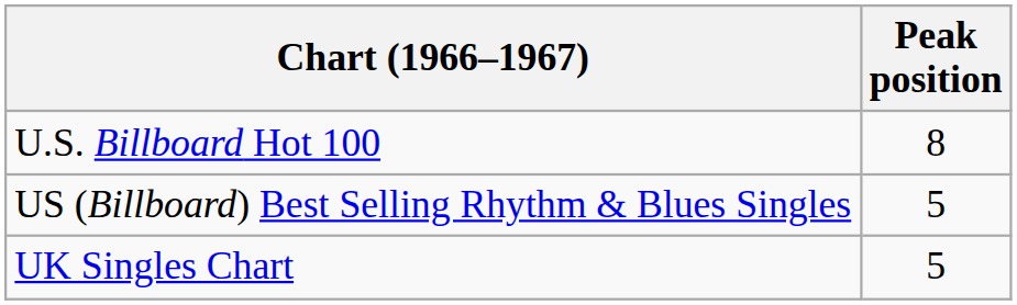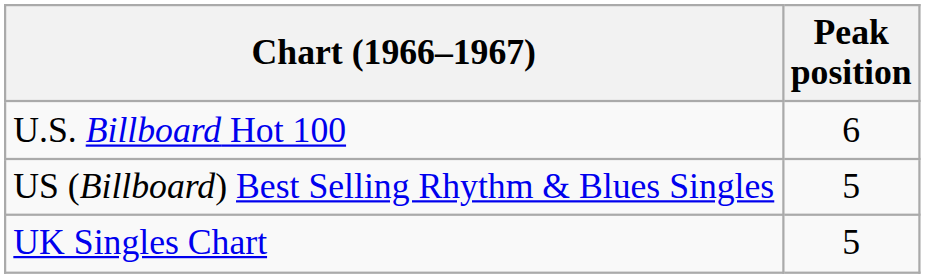U.S. Billboard Hot 100 | Peak position: 8 -> 6
